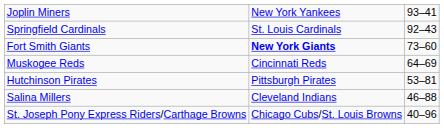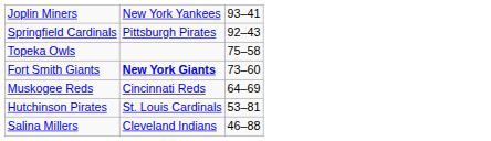Springfield Cardinals | column 2: St. Louis Cardinals -> Pittsburgh Pirates
+ row: Topeka Owls | 75–58
Hutchinson Pirates | column 2: Pittsburgh Pirates -> St. Louis Cardinals
- row: St. Joseph Pony Express Riders/Carthage Browns | Chicago Cubs/St. Louis Browns | 40–96
